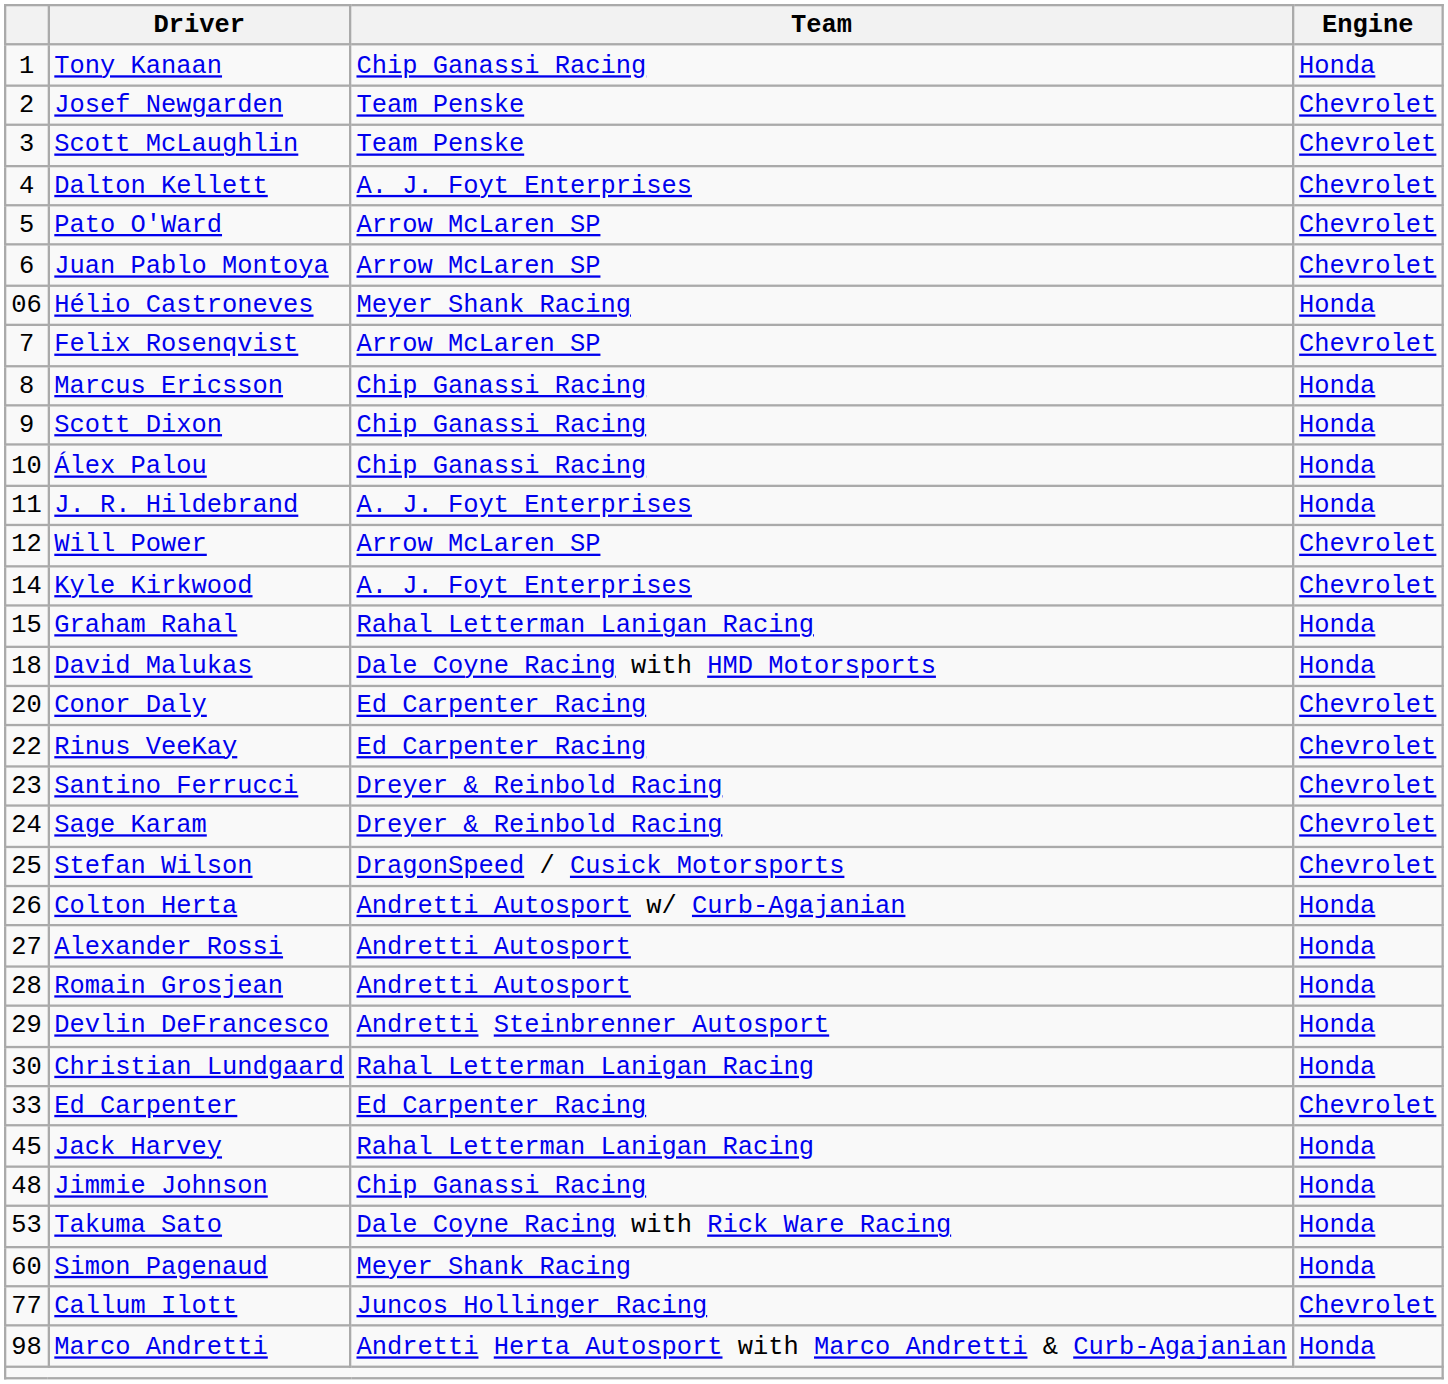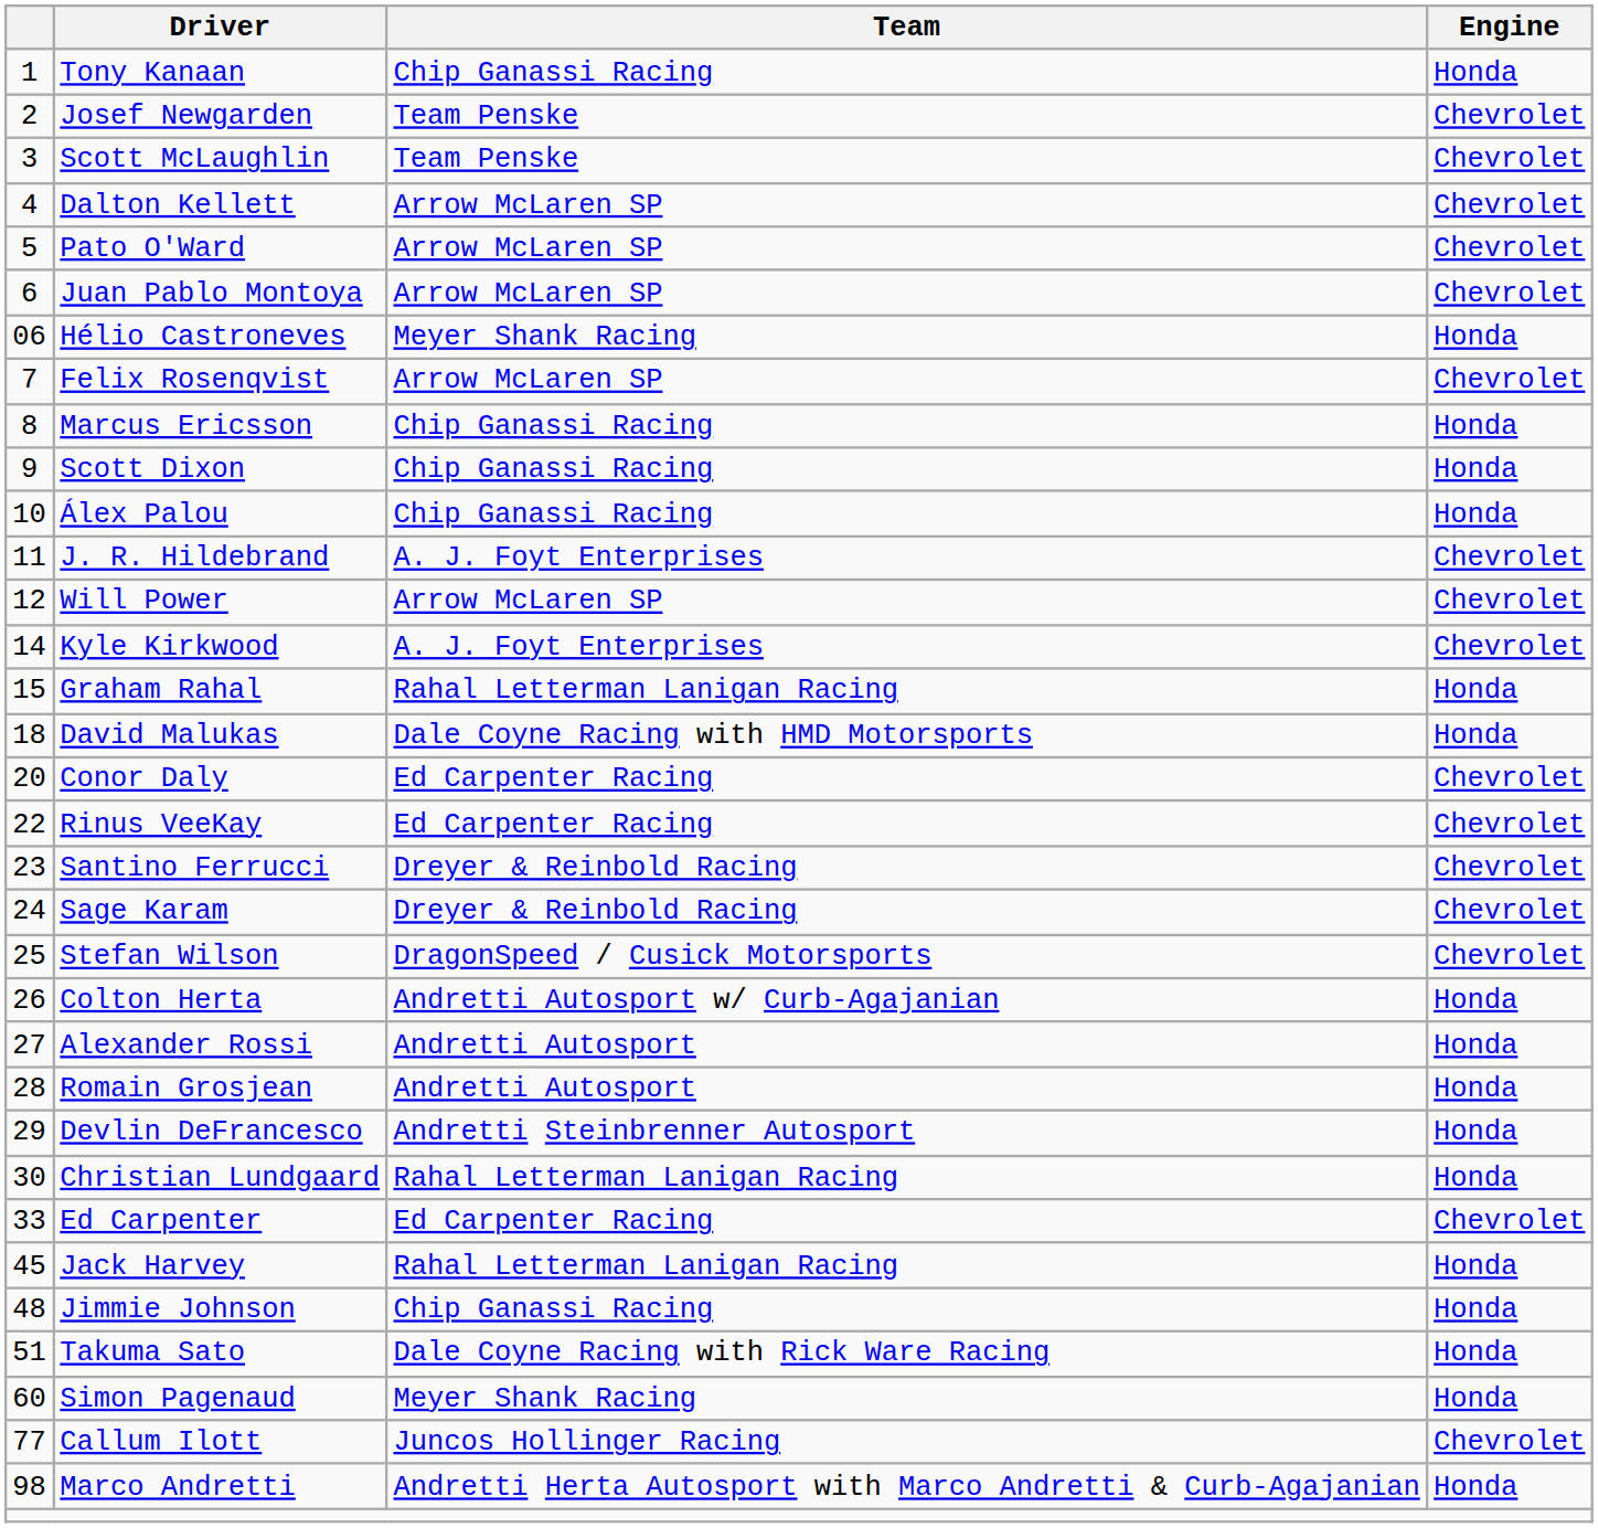Dalton Kellett | Team: A. J. Foyt Enterprises -> Arrow McLaren SP
J. R. Hildebrand | Engine: Honda -> Chevrolet
Takuma Sato | column 1: 53 -> 51
